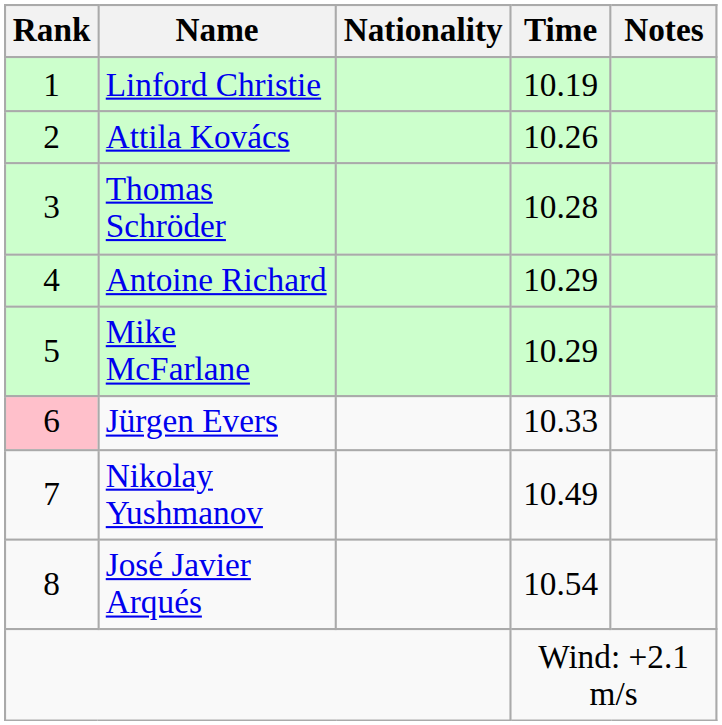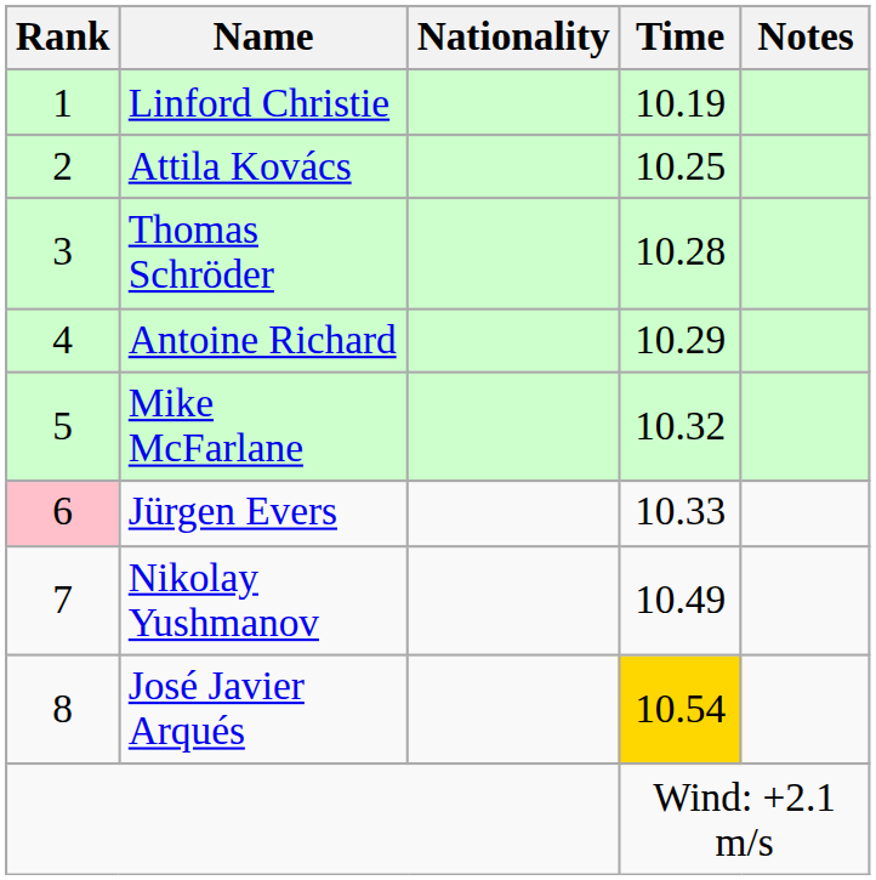Attila Kovács | Time: 10.26 -> 10.25
Mike McFarlane | Time: 10.29 -> 10.32
José Javier Arqués | Time: no background -> gold background
